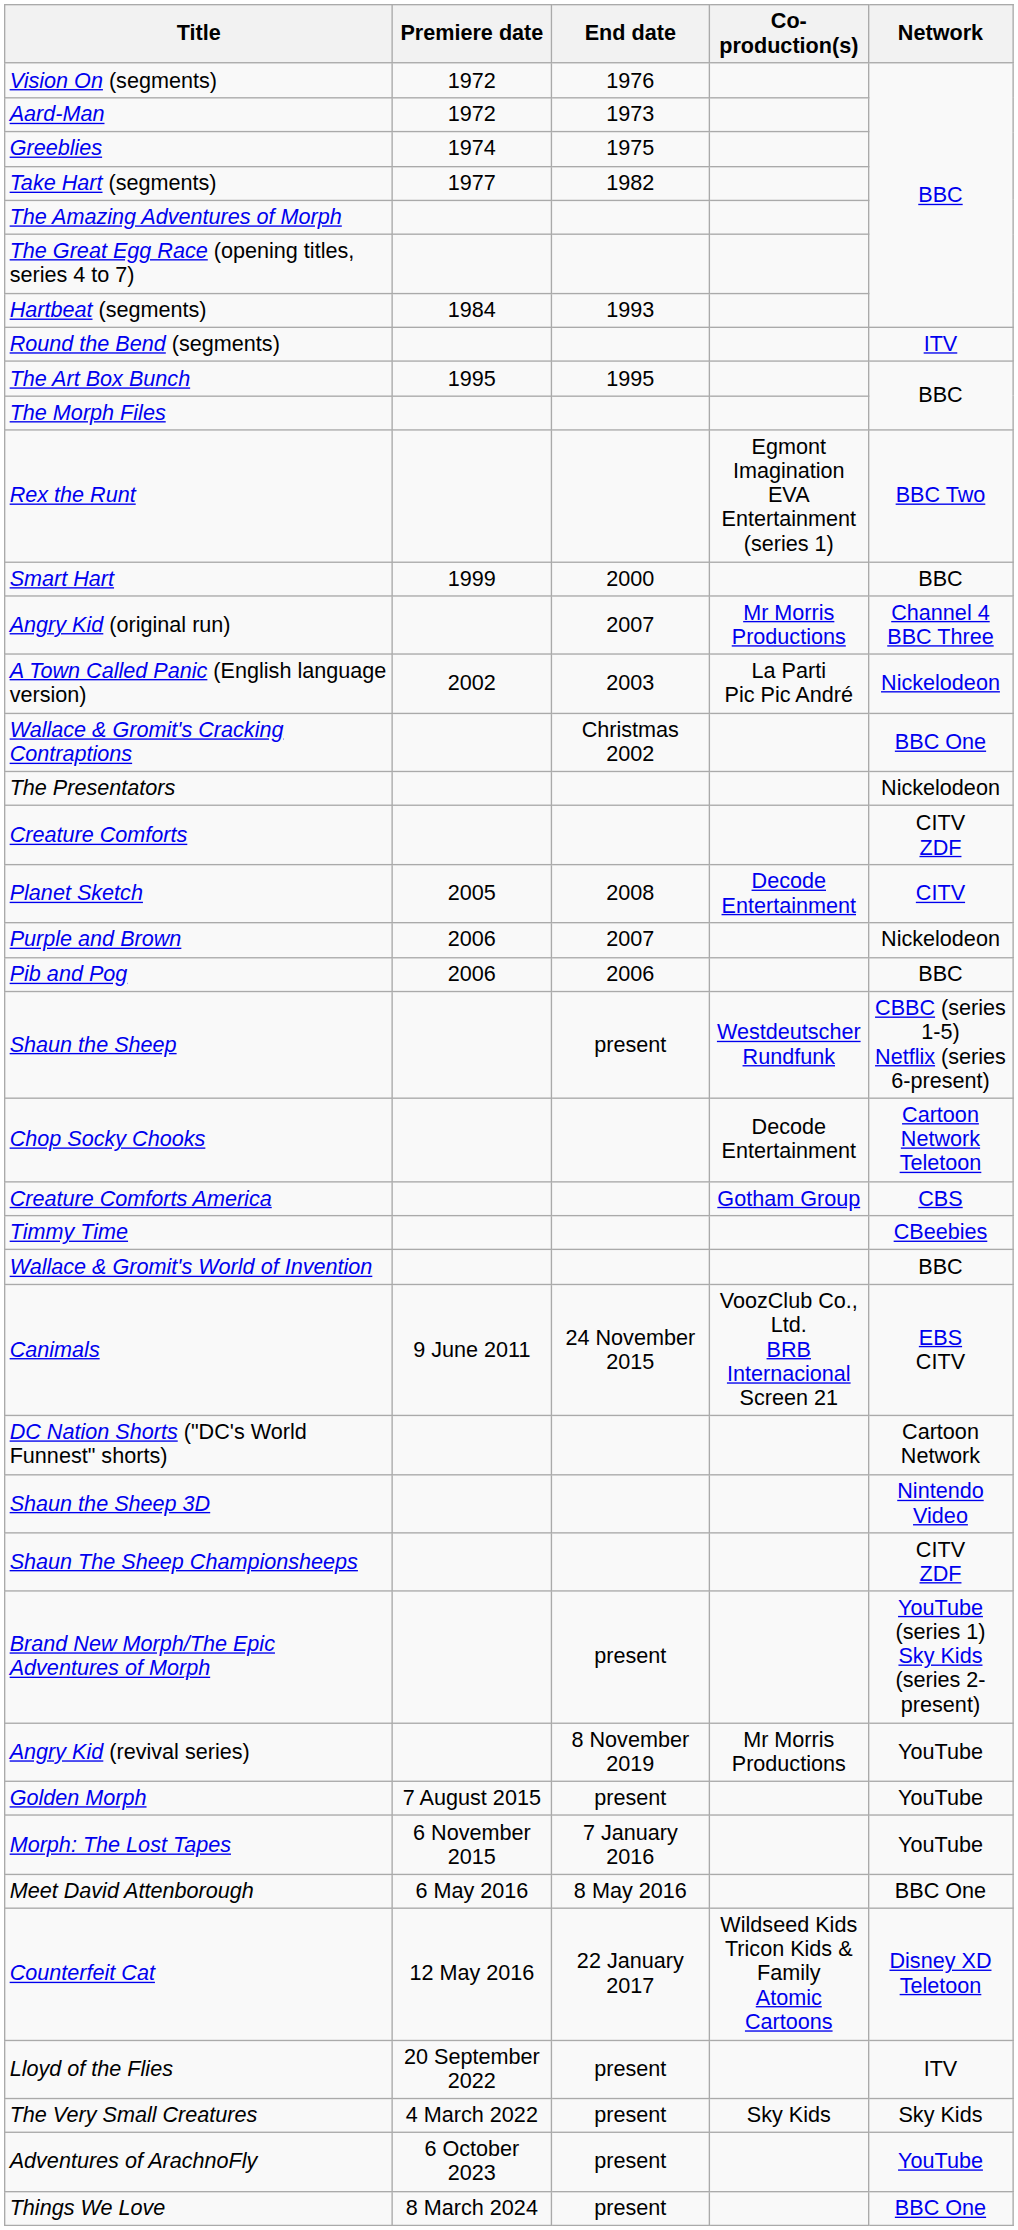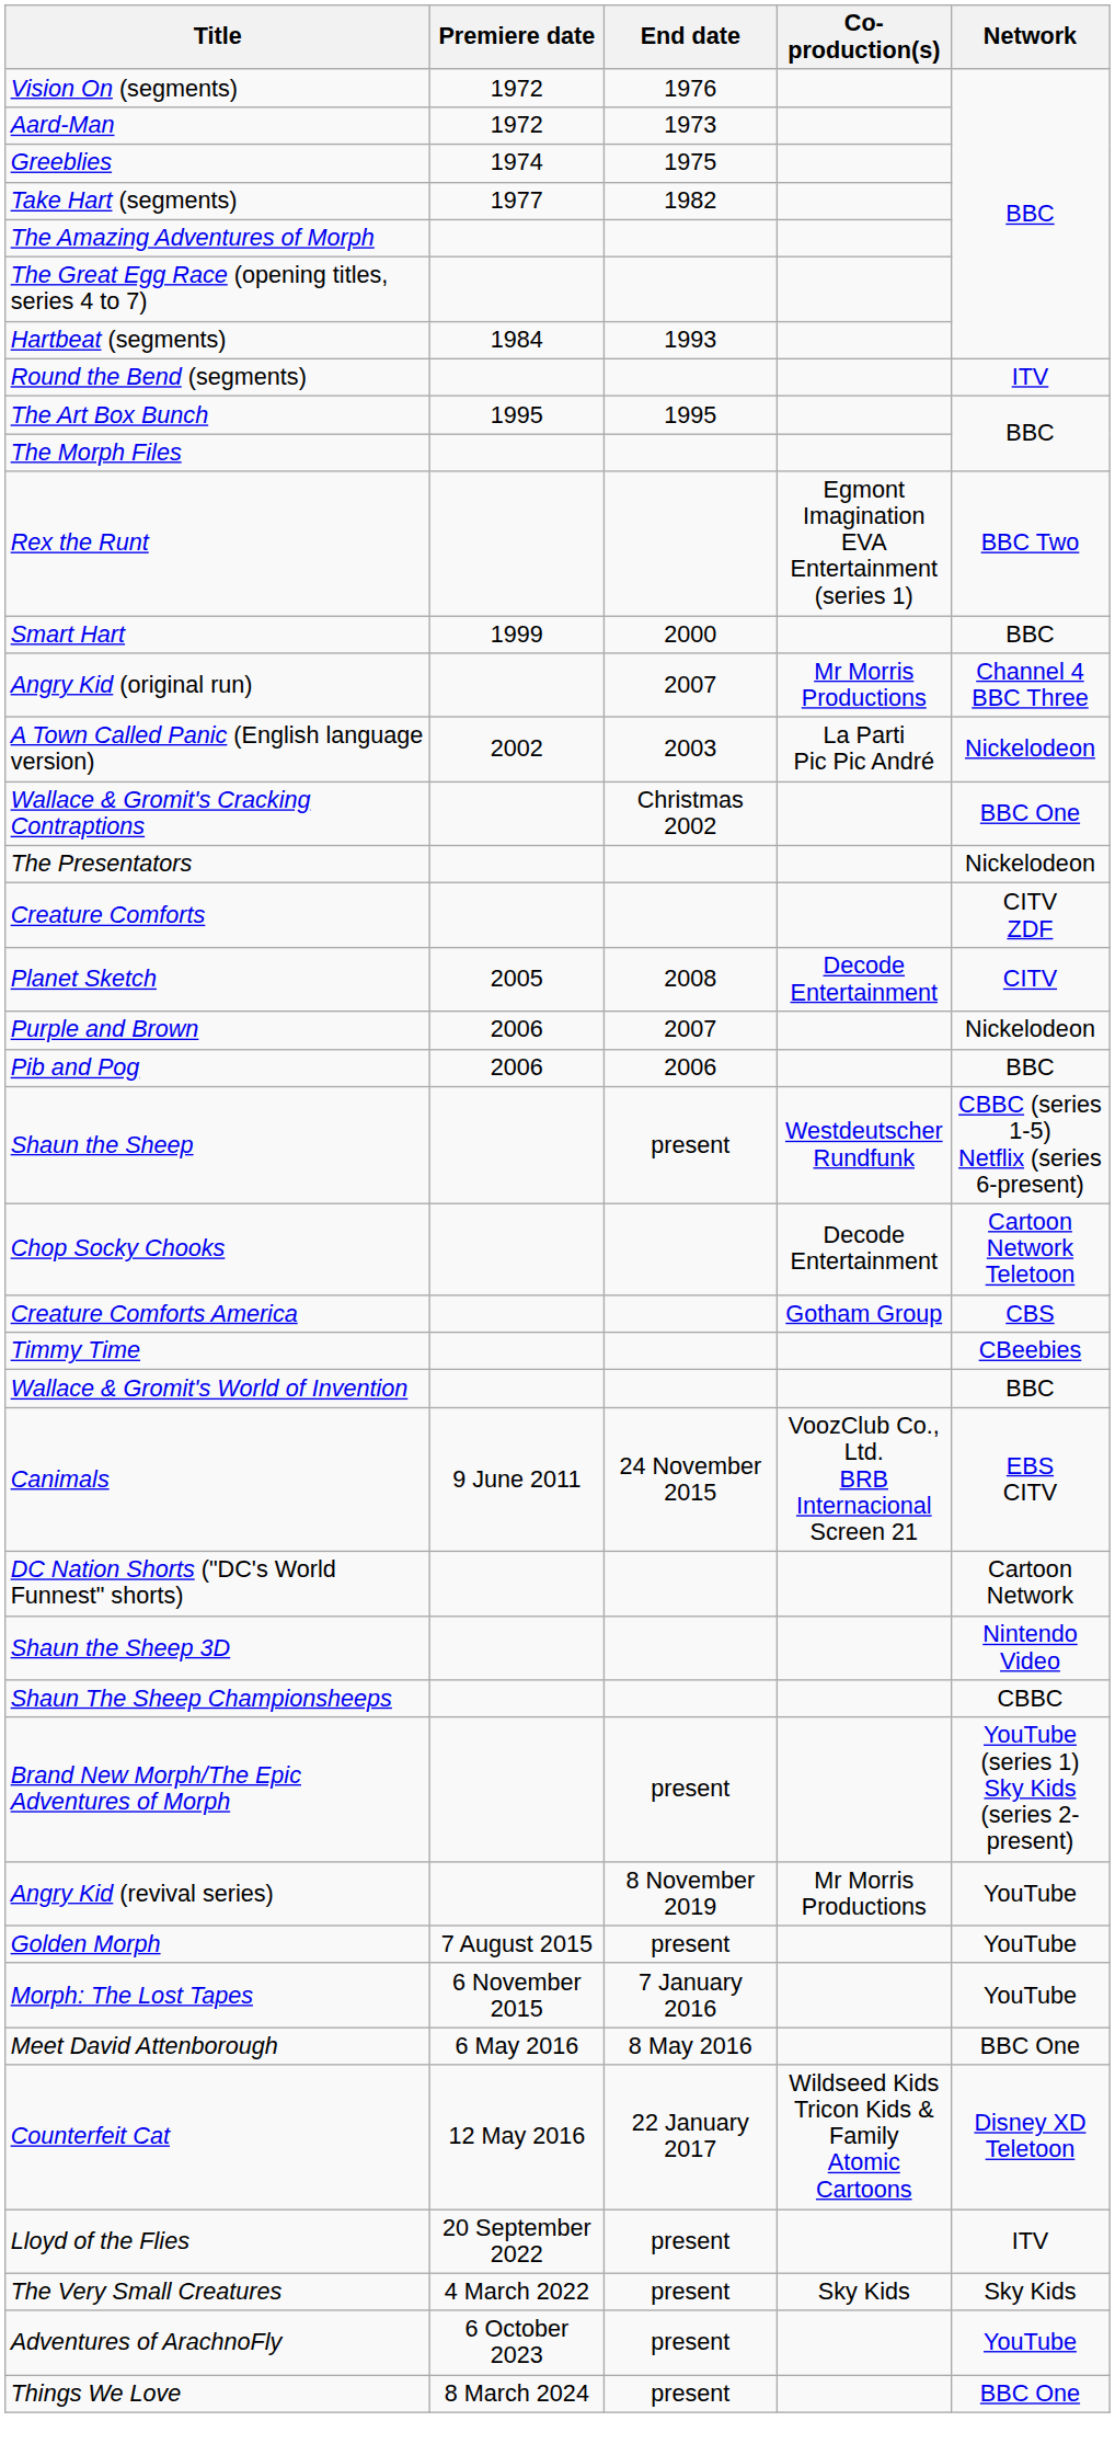Shaun The Sheep Championsheeps | Network: CITV ZDF -> CBBC
